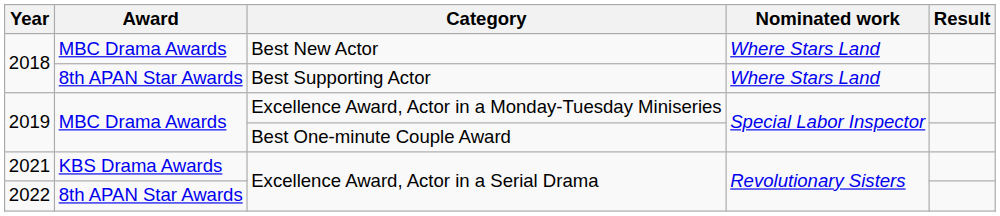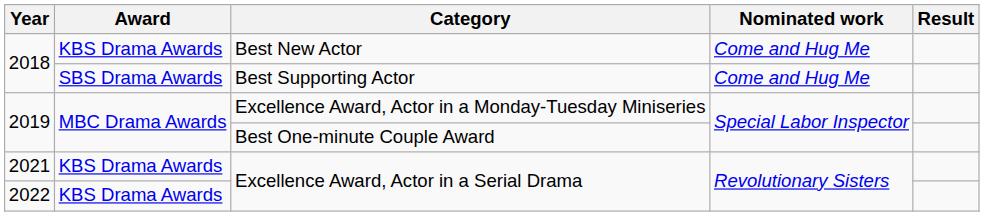Best New Actor | Award: MBC Drama Awards -> KBS Drama Awards
Best New Actor | Nominated work: Where Stars Land -> Come and Hug Me
Best Supporting Actor | Award: 8th APAN Star Awards -> SBS Drama Awards
Best Supporting Actor | Nominated work: Where Stars Land -> Come and Hug Me
2022 / Excellence Award, Actor in a Serial Drama | Award: 8th APAN Star Awards -> KBS Drama Awards
